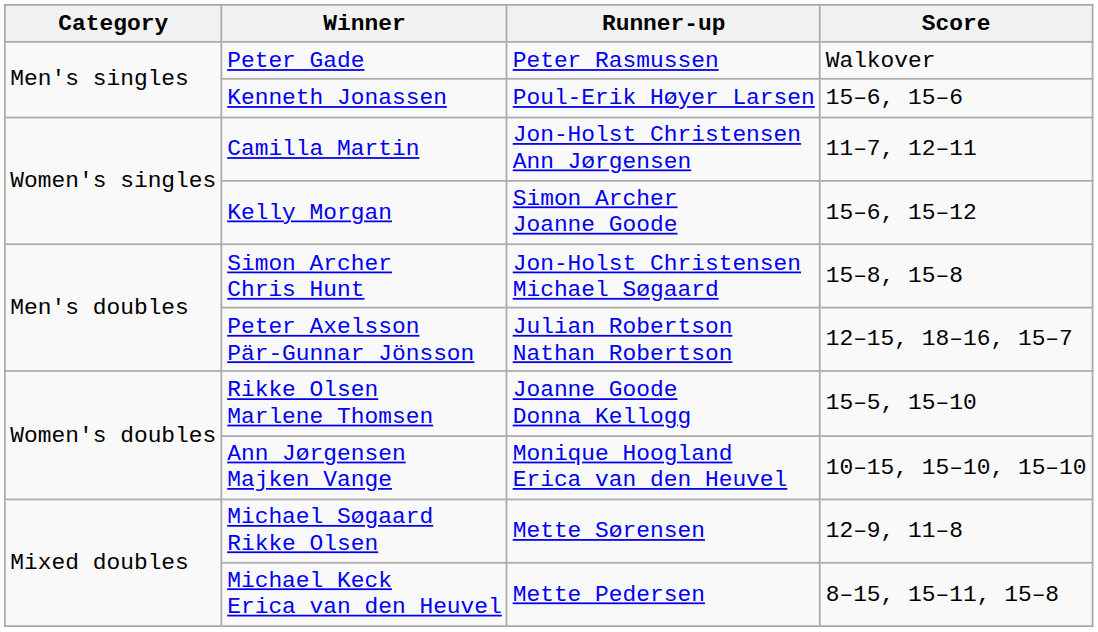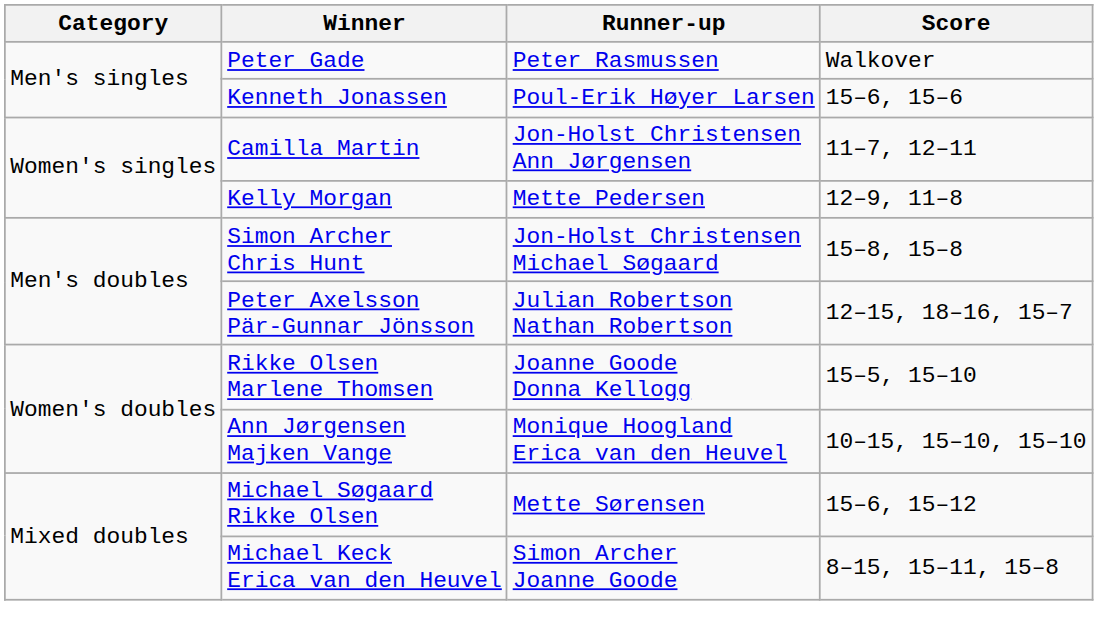Kelly Morgan | Runner-up: Simon Archer Joanne Goode -> Mette Pedersen
Kelly Morgan | Score: 15–6, 15–12 -> 12–9, 11–8
Michael Søgaard Rikke Olsen | Score: 12–9, 11–8 -> 15–6, 15–12
Michael Keck Erica van den Heuvel | Runner-up: Mette Pedersen -> Simon Archer Joanne Goode
